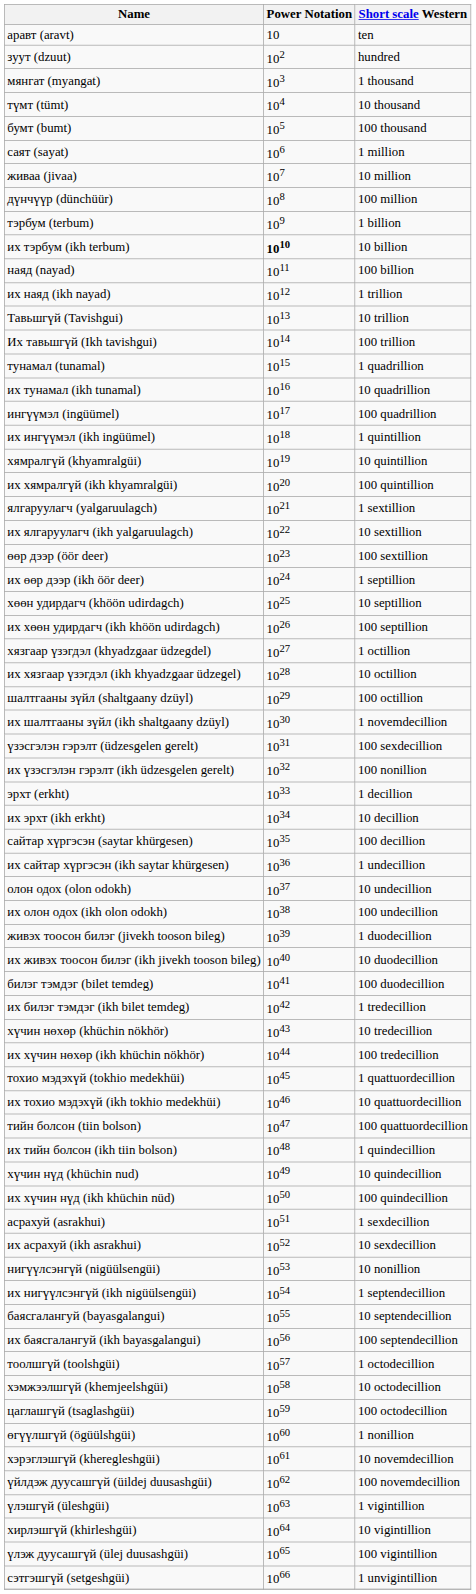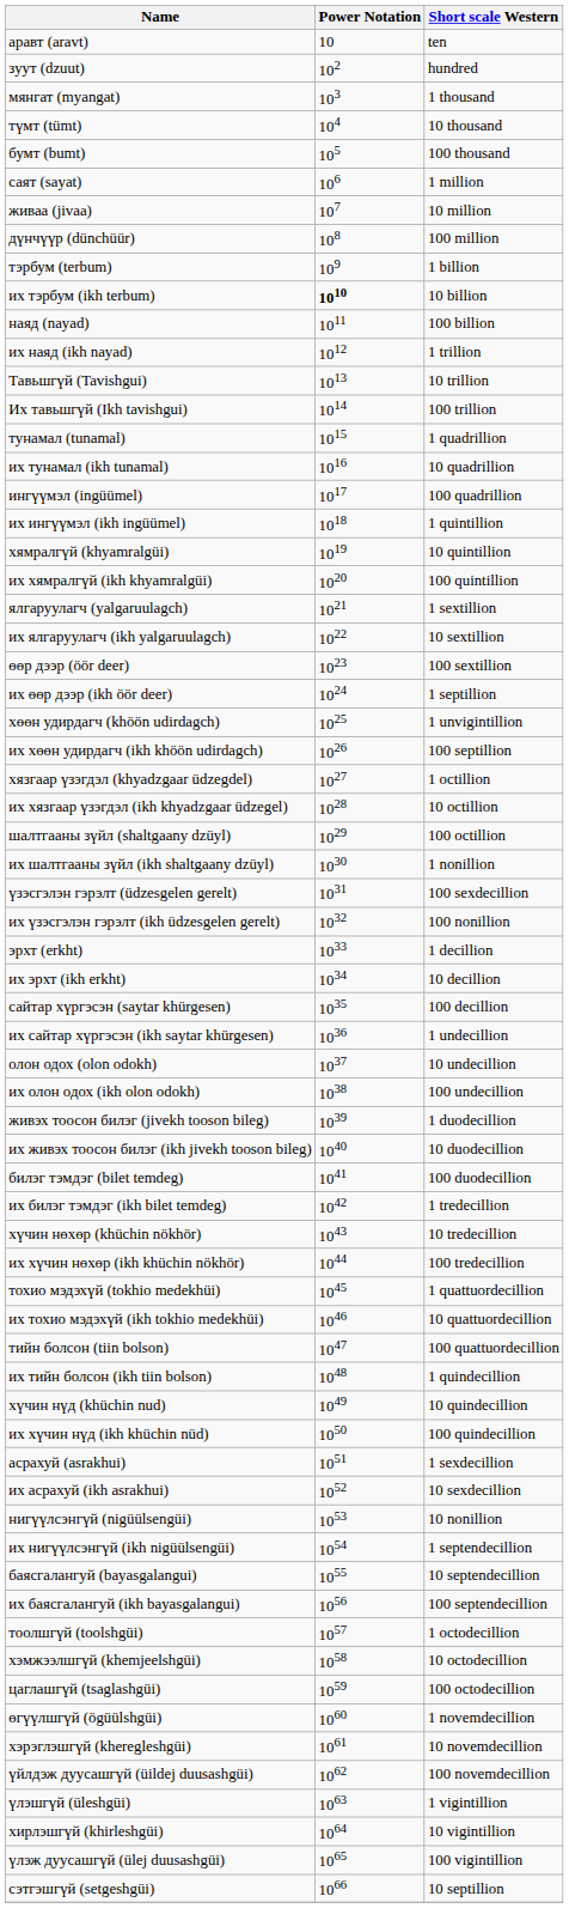хөөн удирдагч (khöön udirdagch) | Short scale Western: 10 septillion -> 1 unvigintillion
их шалтгааны зүйл (ikh shaltgaany dzüyl) | Short scale Western: 1 novemdecillion -> 1 nonillion
өгүүлшгүй (ögüülshgüi) | Short scale Western: 1 nonillion -> 1 novemdecillion
сэтгэшгүй (setgeshgüi) | Short scale Western: 1 unvigintillion -> 10 septillion
